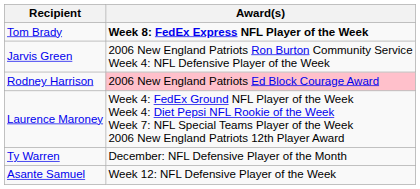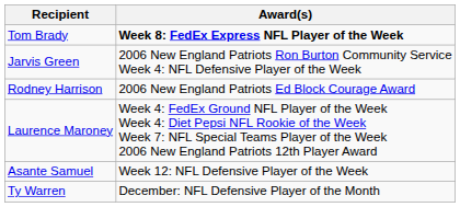Rodney Harrison | Award(s): pink background -> no background
rows swapped: Asante Samuel <-> Ty Warren
